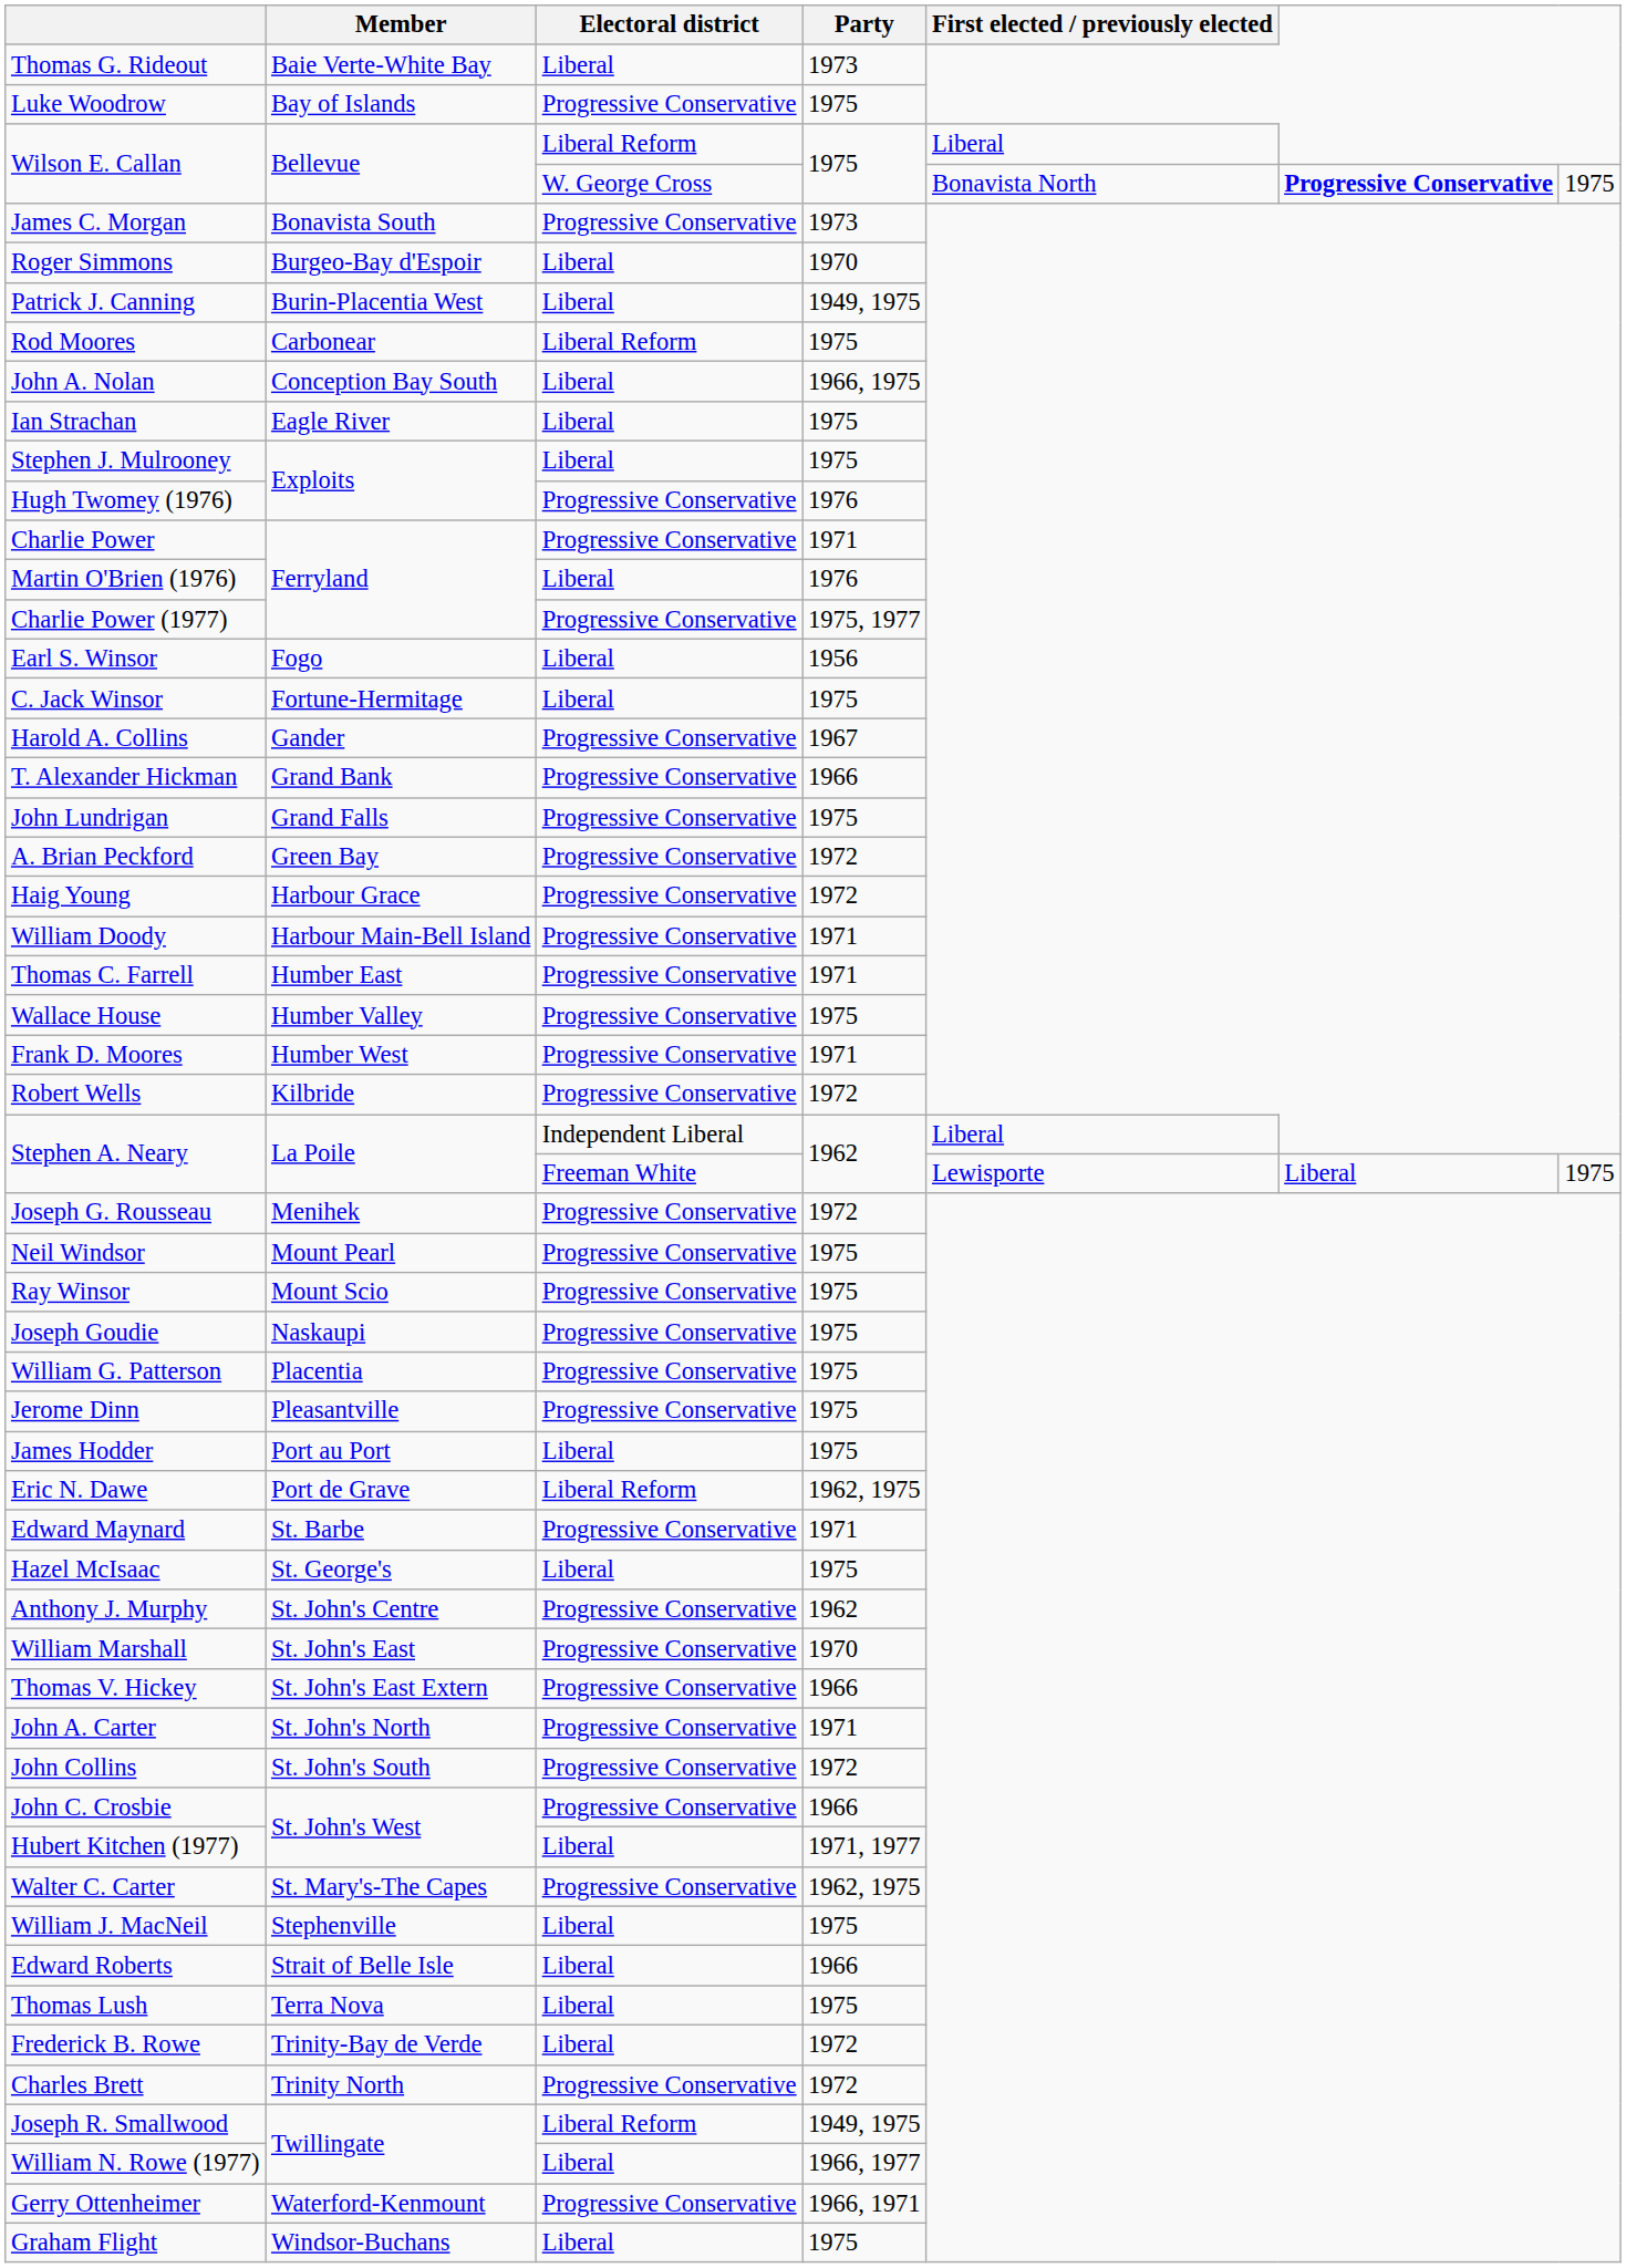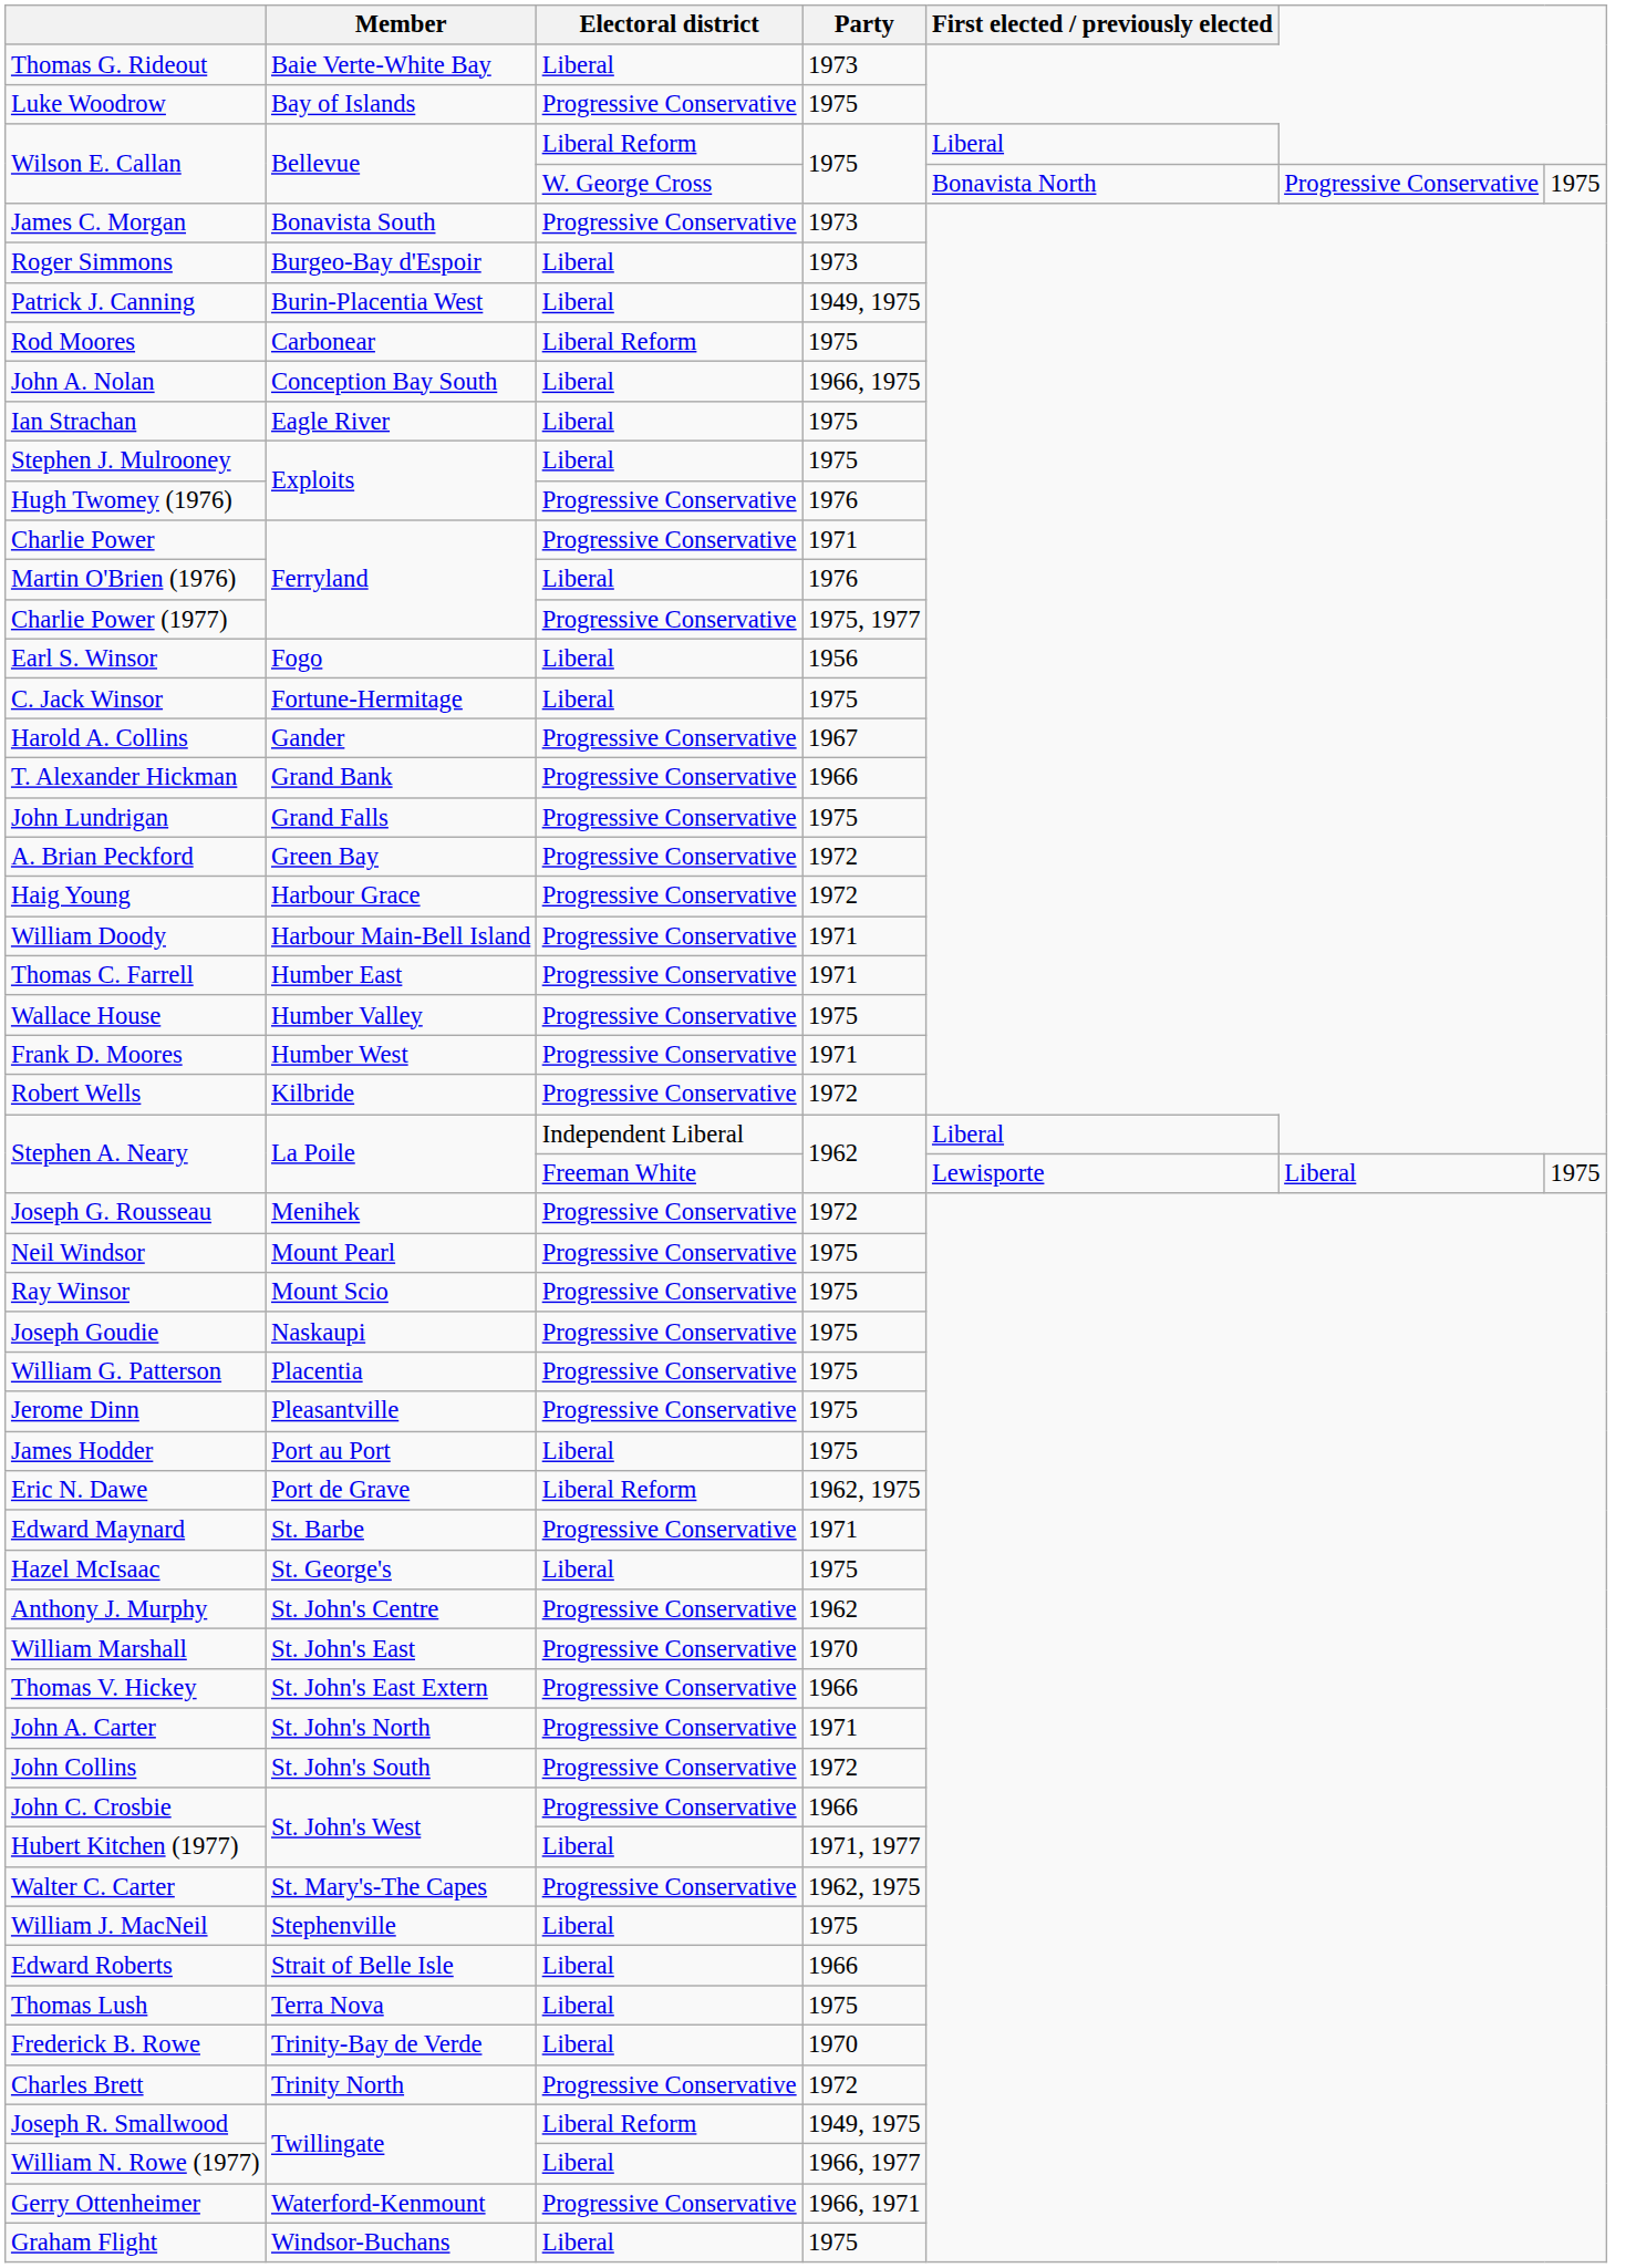Wilson E. Callan / W. George Cross | column 6: bold -> normal
Roger Simmons | Party: 1970 -> 1973
Frederick B. Rowe | Party: 1972 -> 1970
